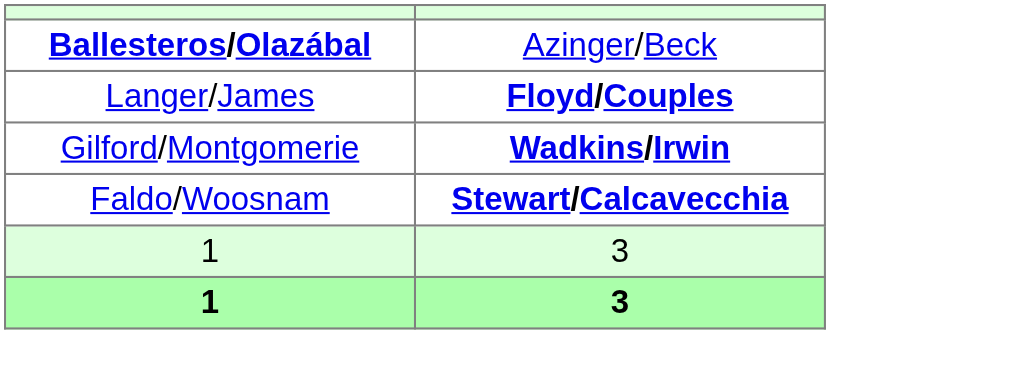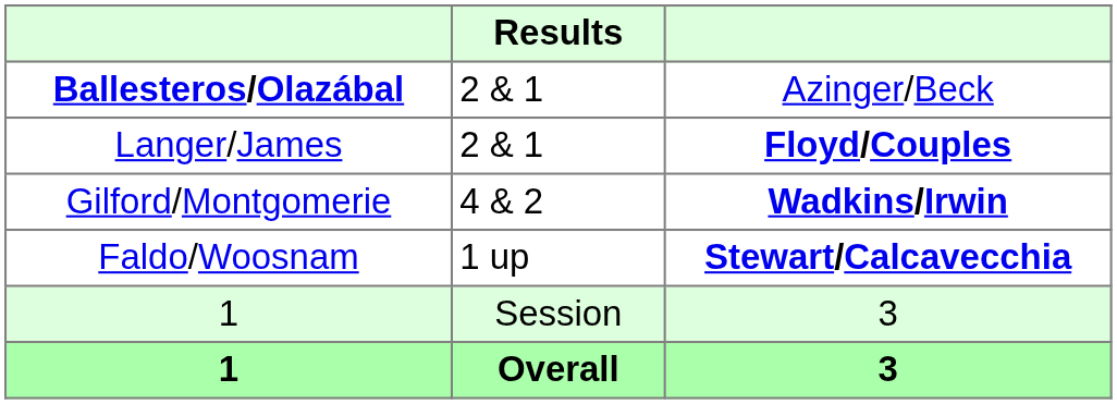+ column: Results | 2 & 1 | 2 & 1 | 4 & 2 | 1 up | Session | Overall
